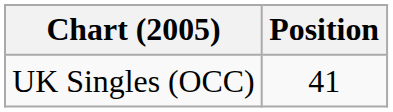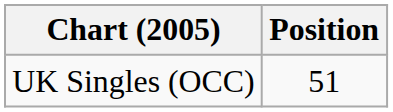UK Singles (OCC) | Position: 41 -> 51
